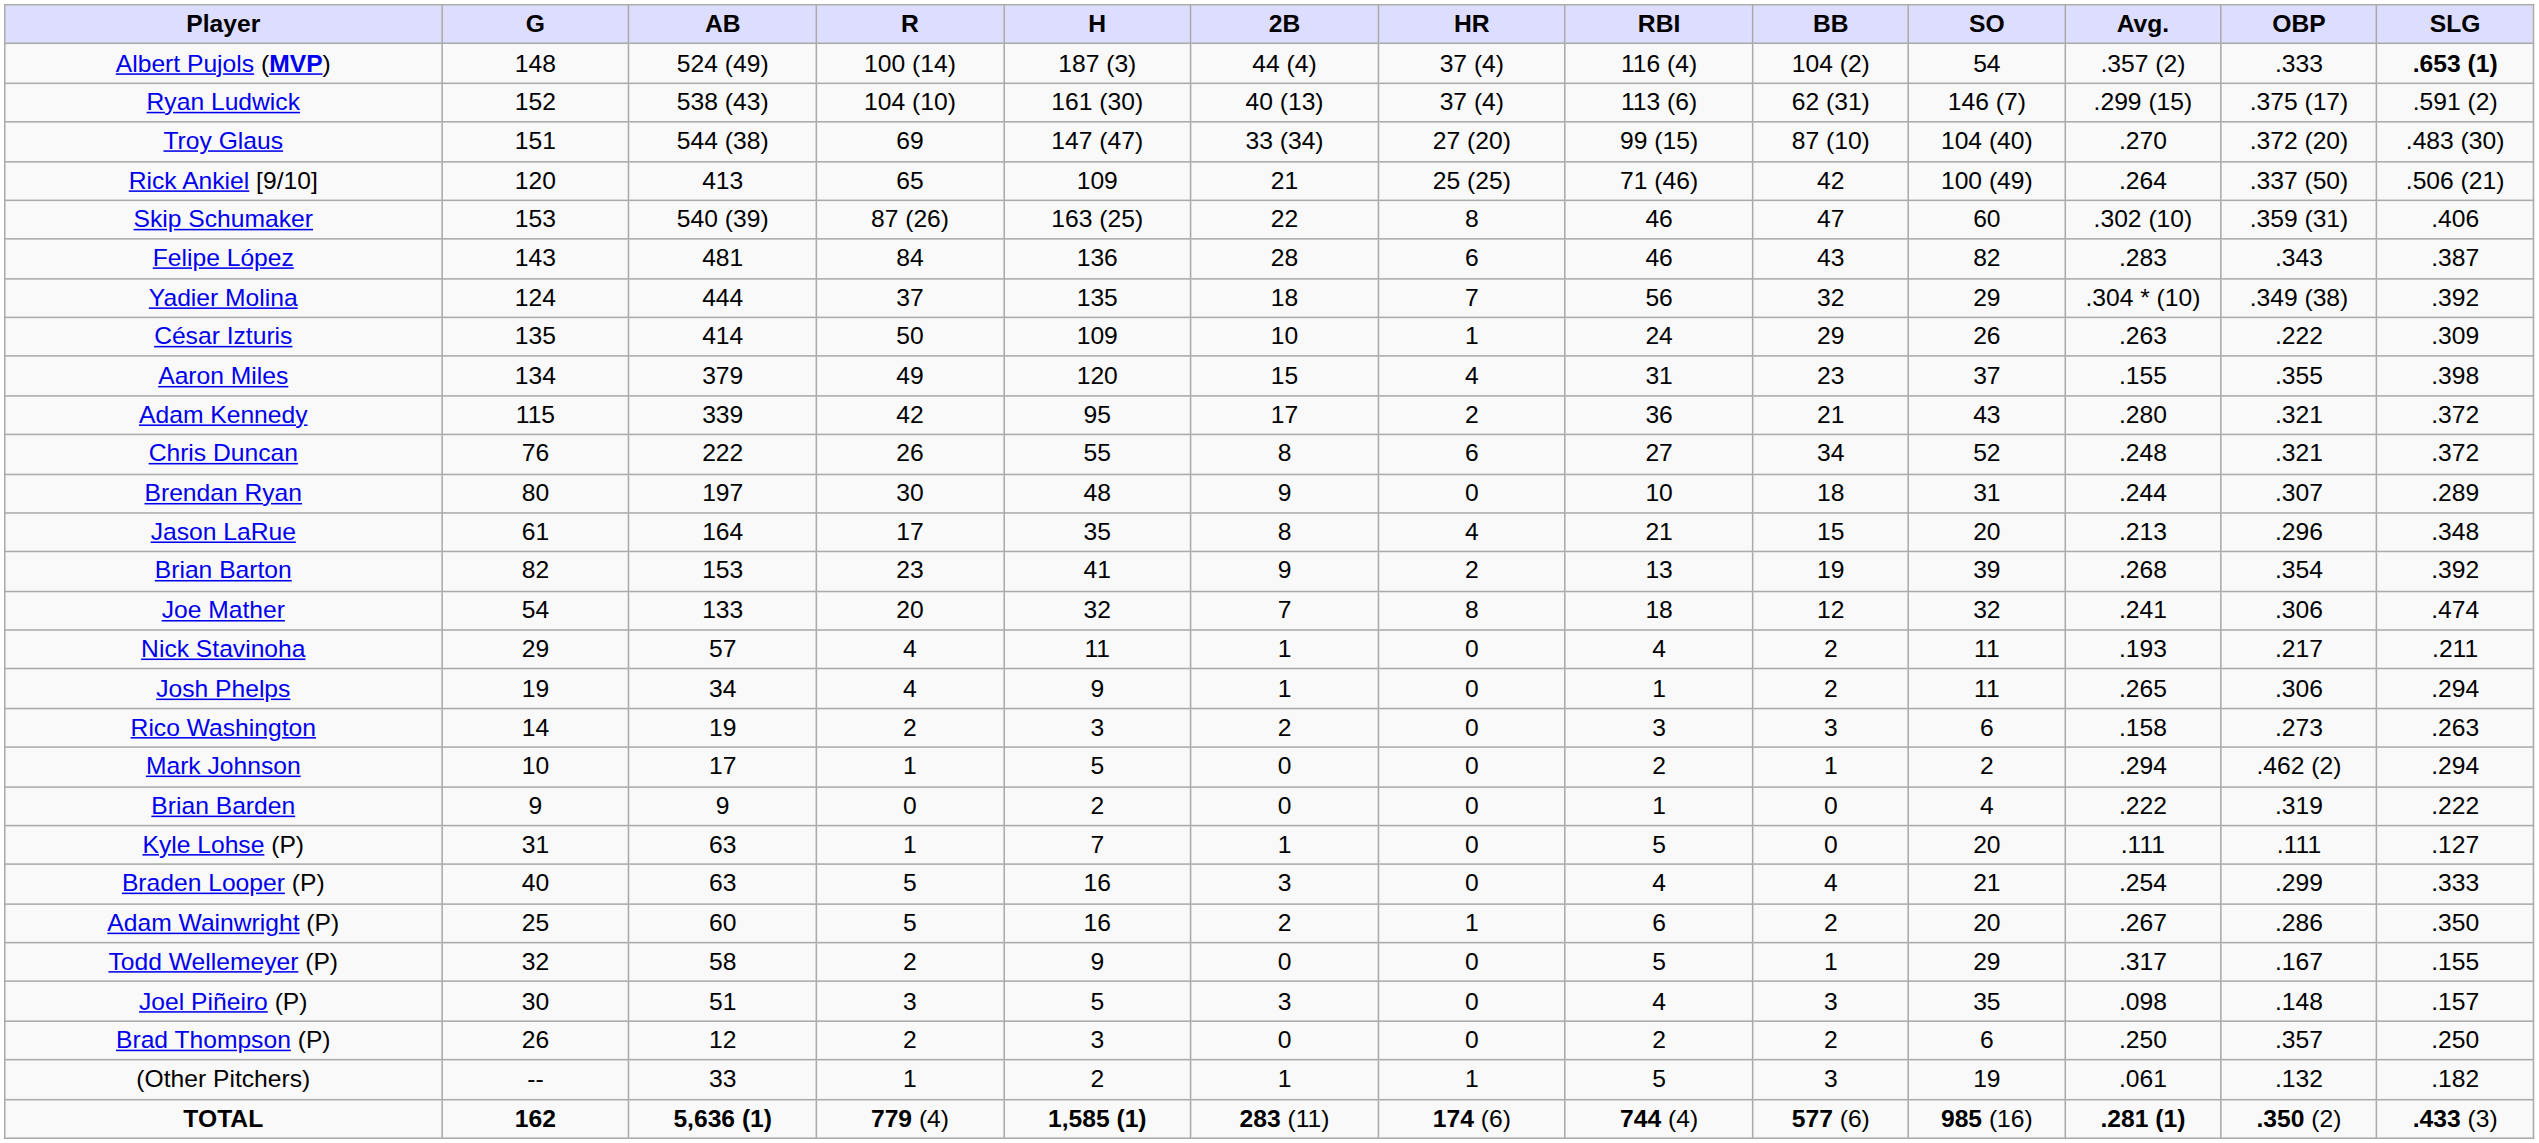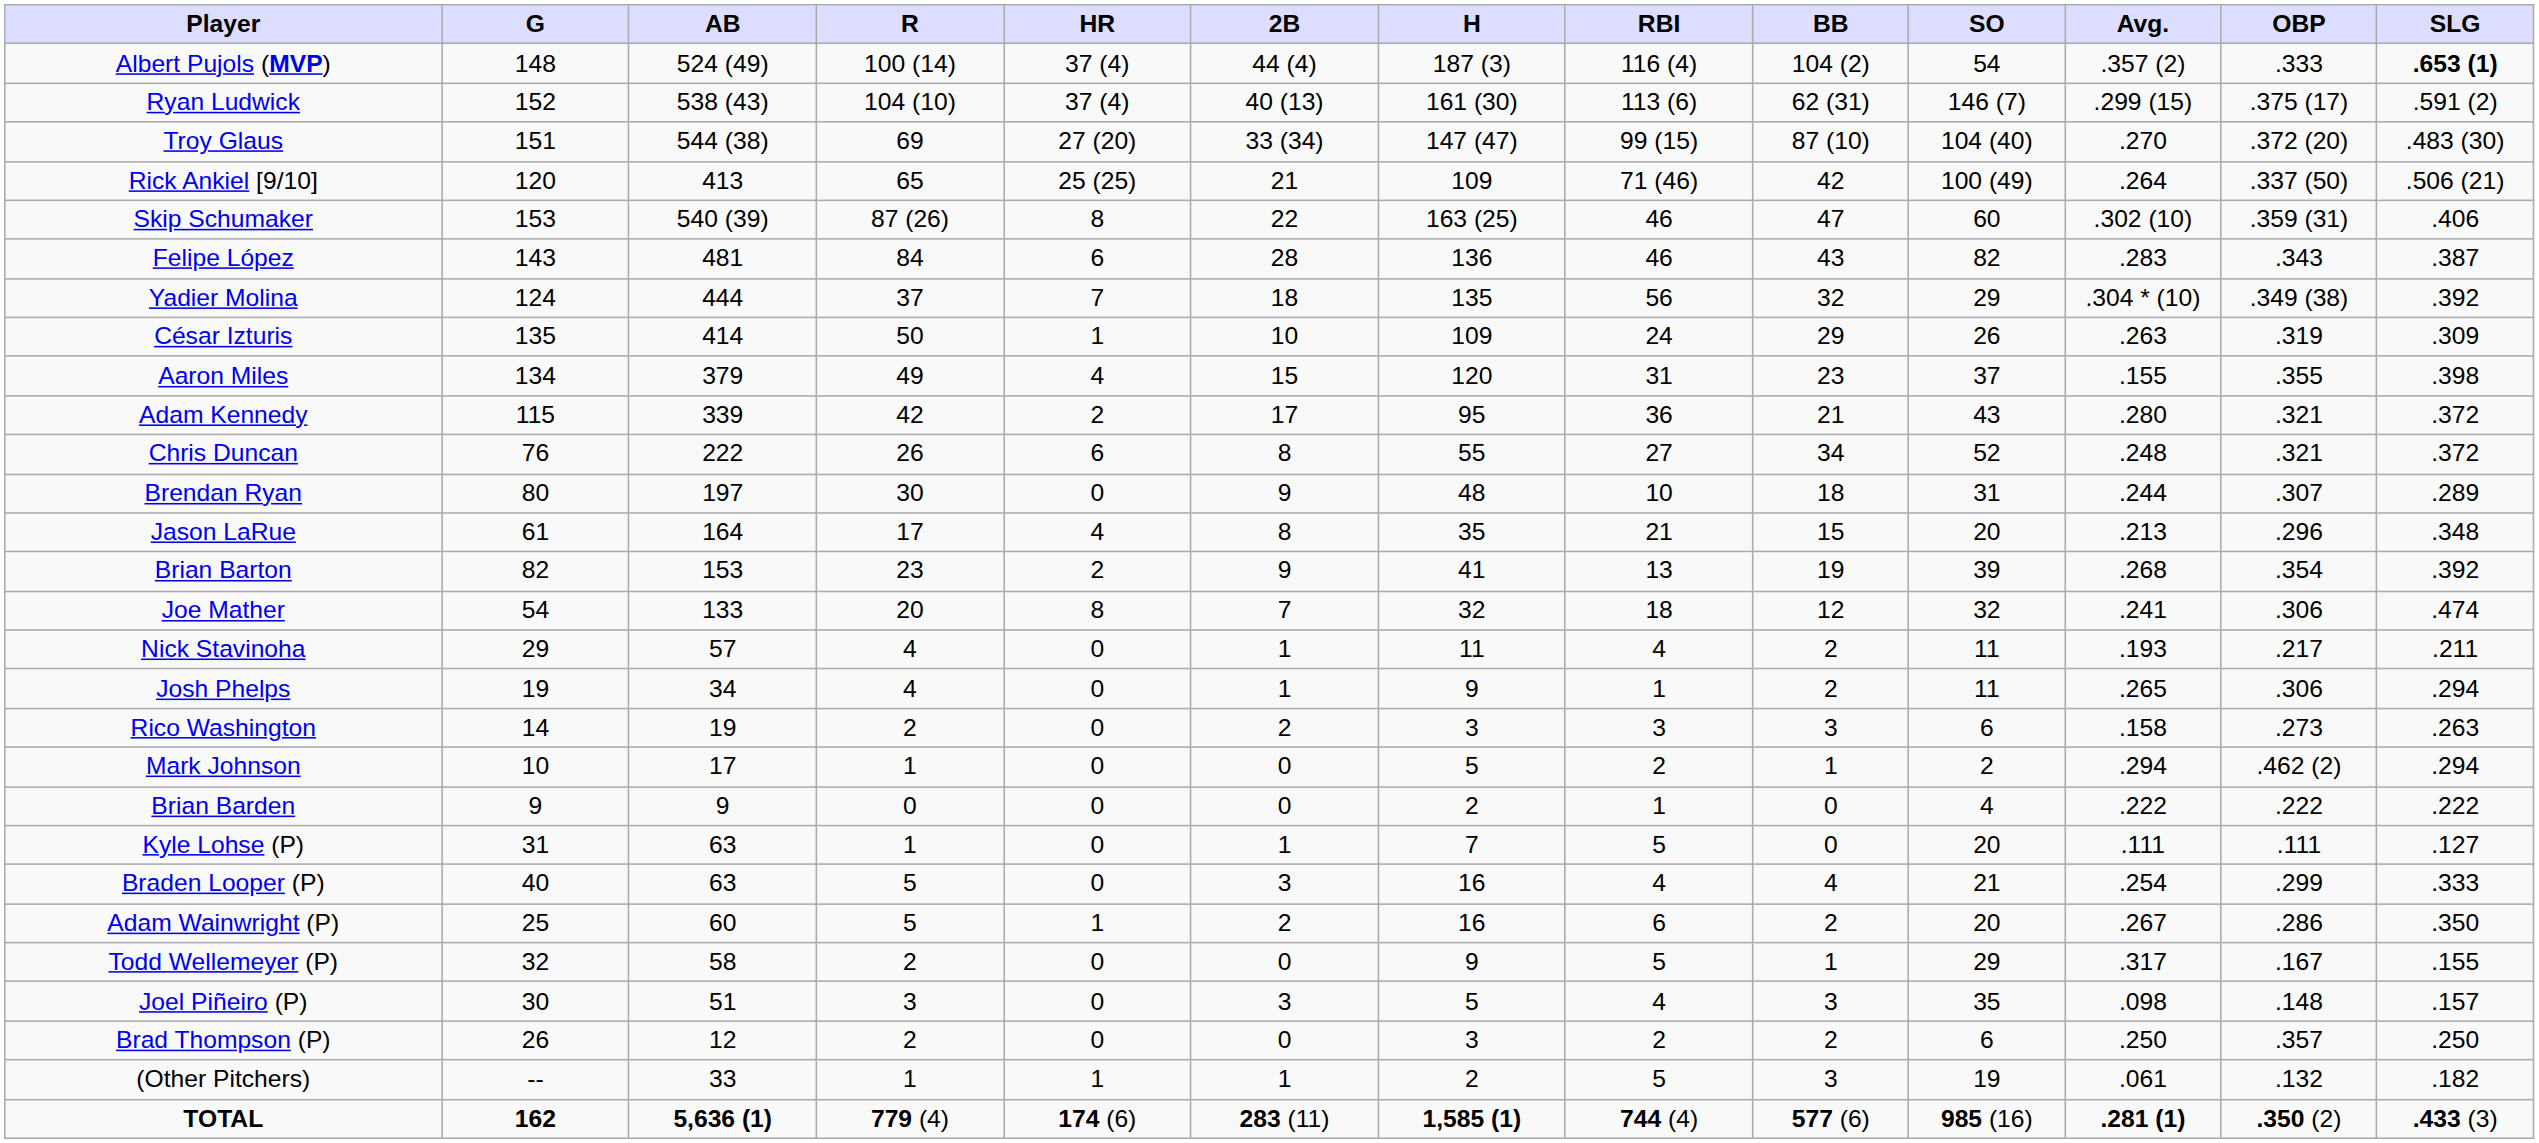columns swapped: H <-> HR
César Izturis | OBP: .222 -> .319
Brian Barden | OBP: .319 -> .222
